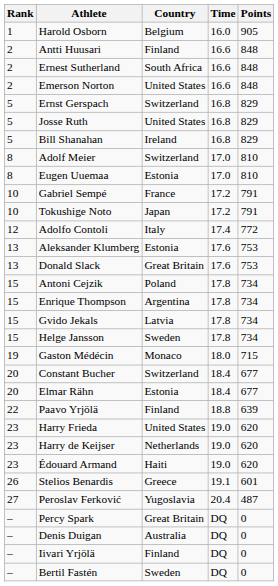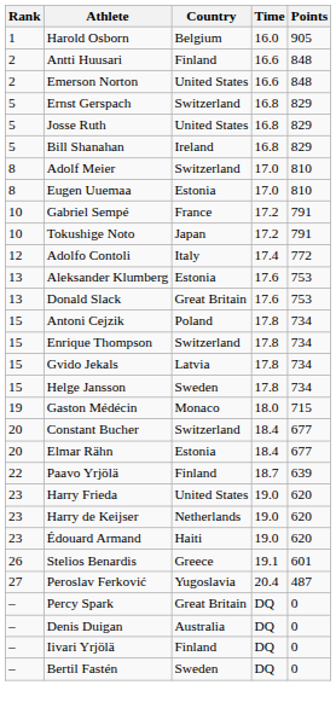- row: 2 | Ernest Sutherland | South Africa | 16.6 | 848
Enrique Thompson | Country: Argentina -> Switzerland
Paavo Yrjölä | Time: 18.8 -> 18.7
